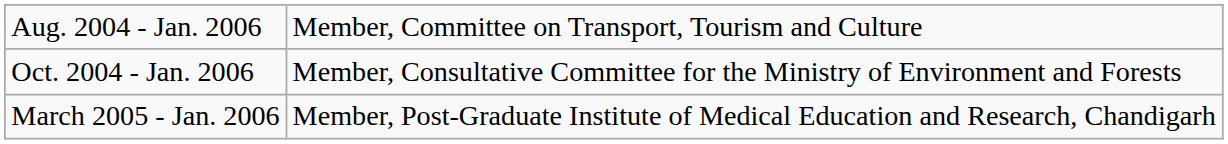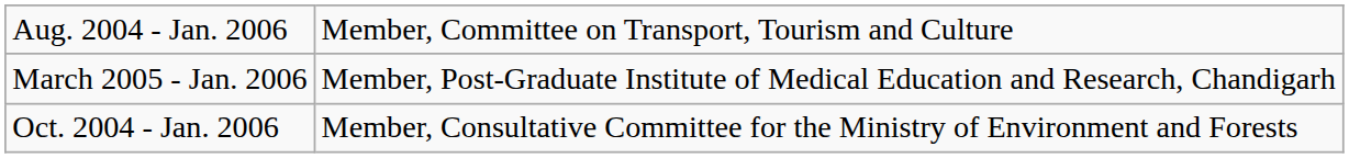rows swapped: Oct. 2004 - Jan. 2006 <-> March 2005 - Jan. 2006
